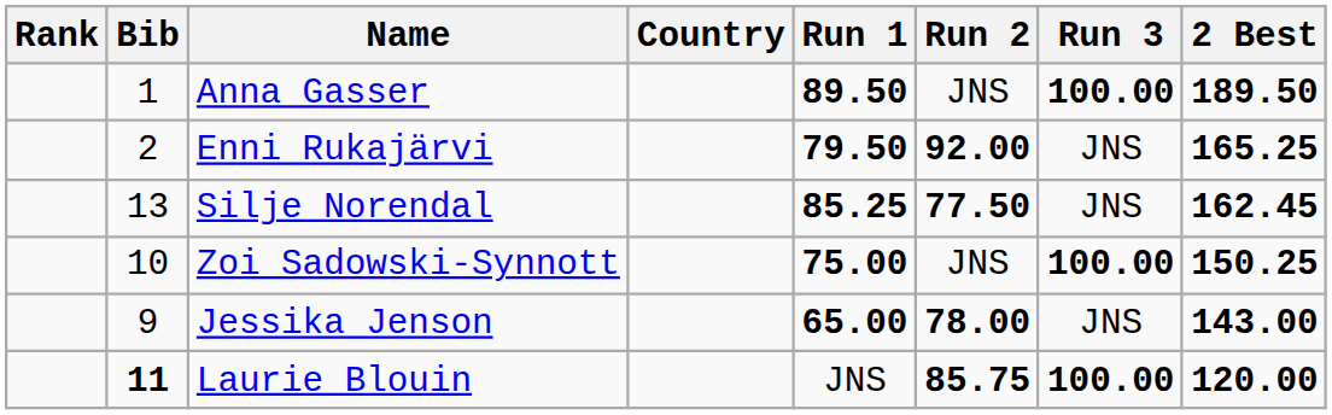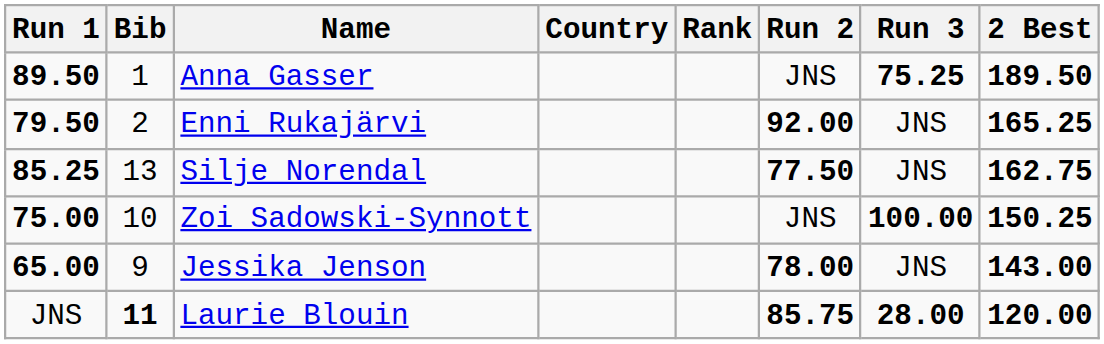columns swapped: Rank <-> Run 1
Anna Gasser | Run 3: 100.00 -> 75.25
Silje Norendal | 2 Best: 162.45 -> 162.75
Laurie Blouin | Run 3: 100.00 -> 28.00
